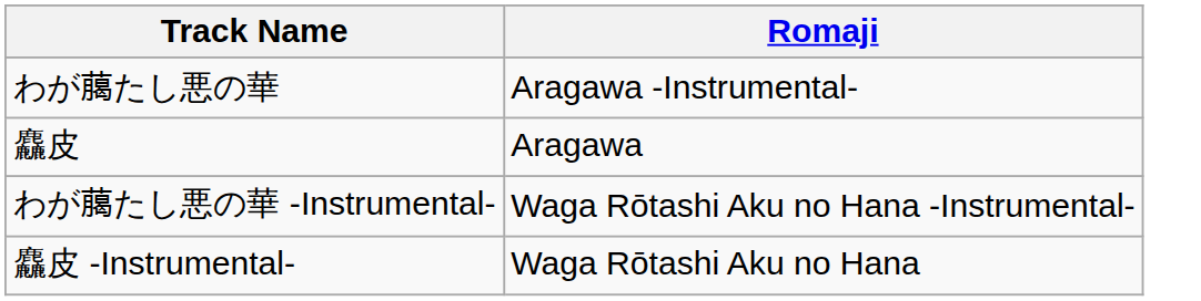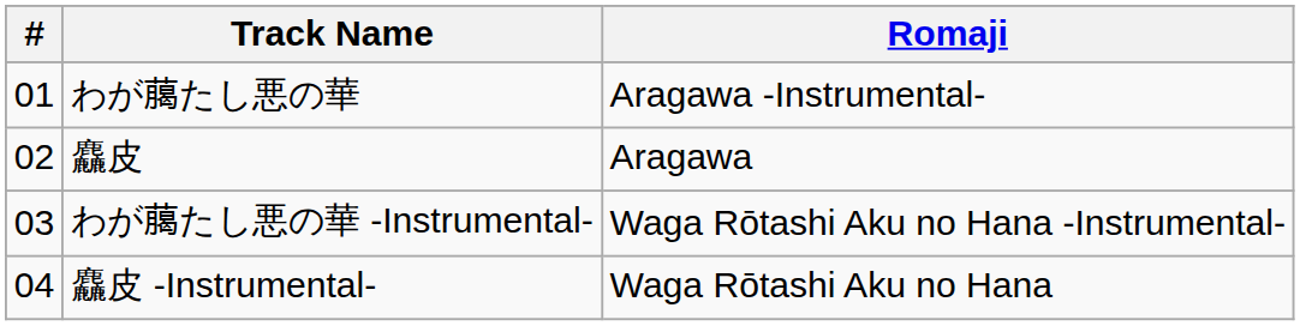+ column: # | 01 | 02 | 03 | 04
